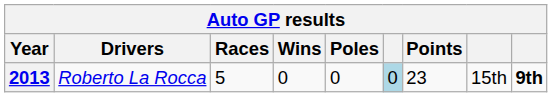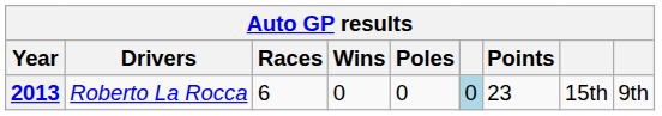2013 | Races: 5 -> 6
2013 | column 9: bold -> normal
